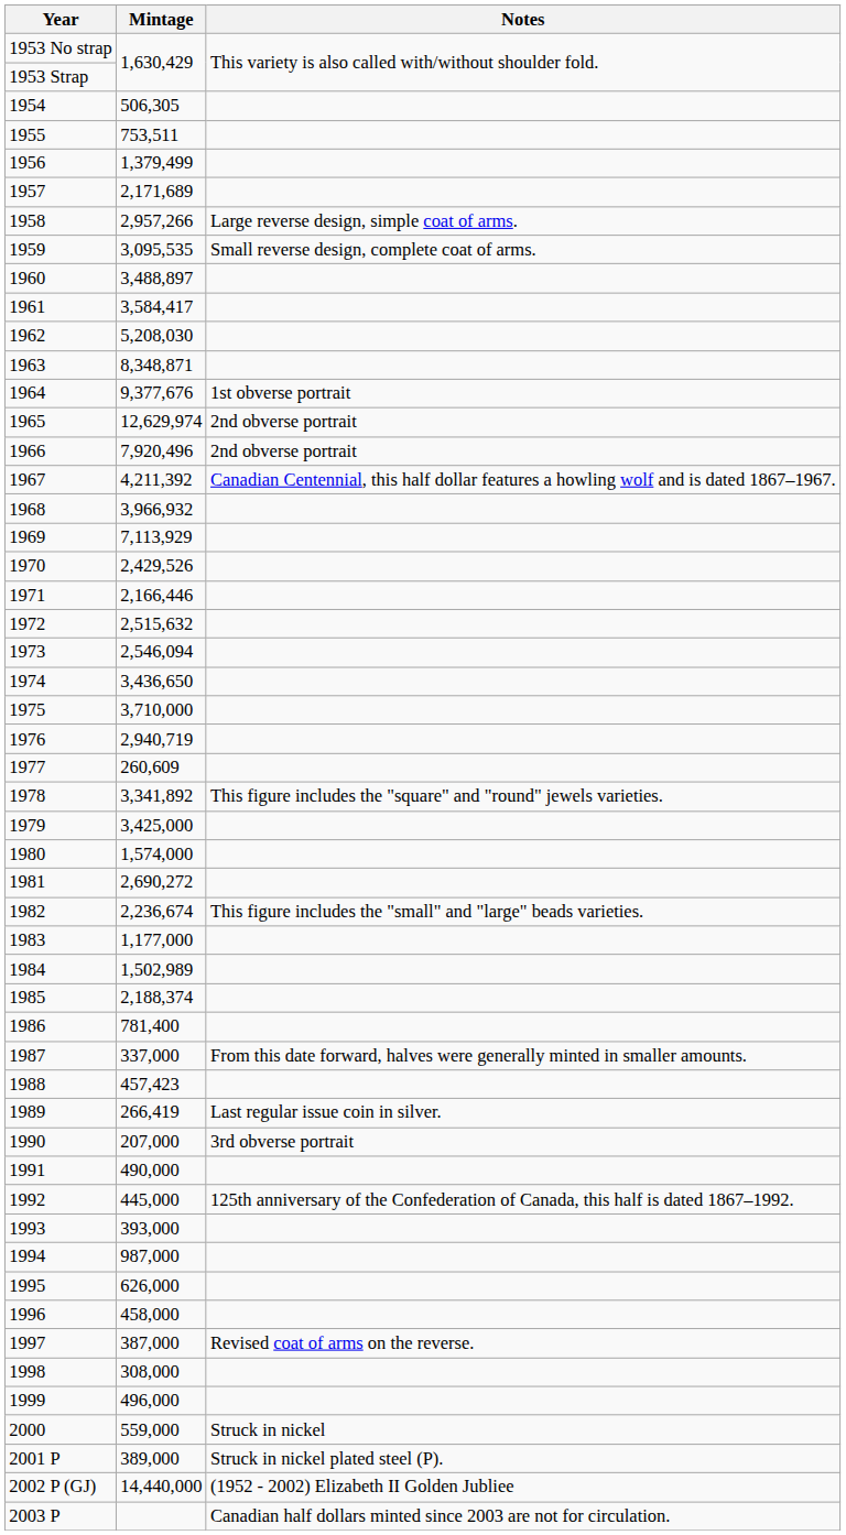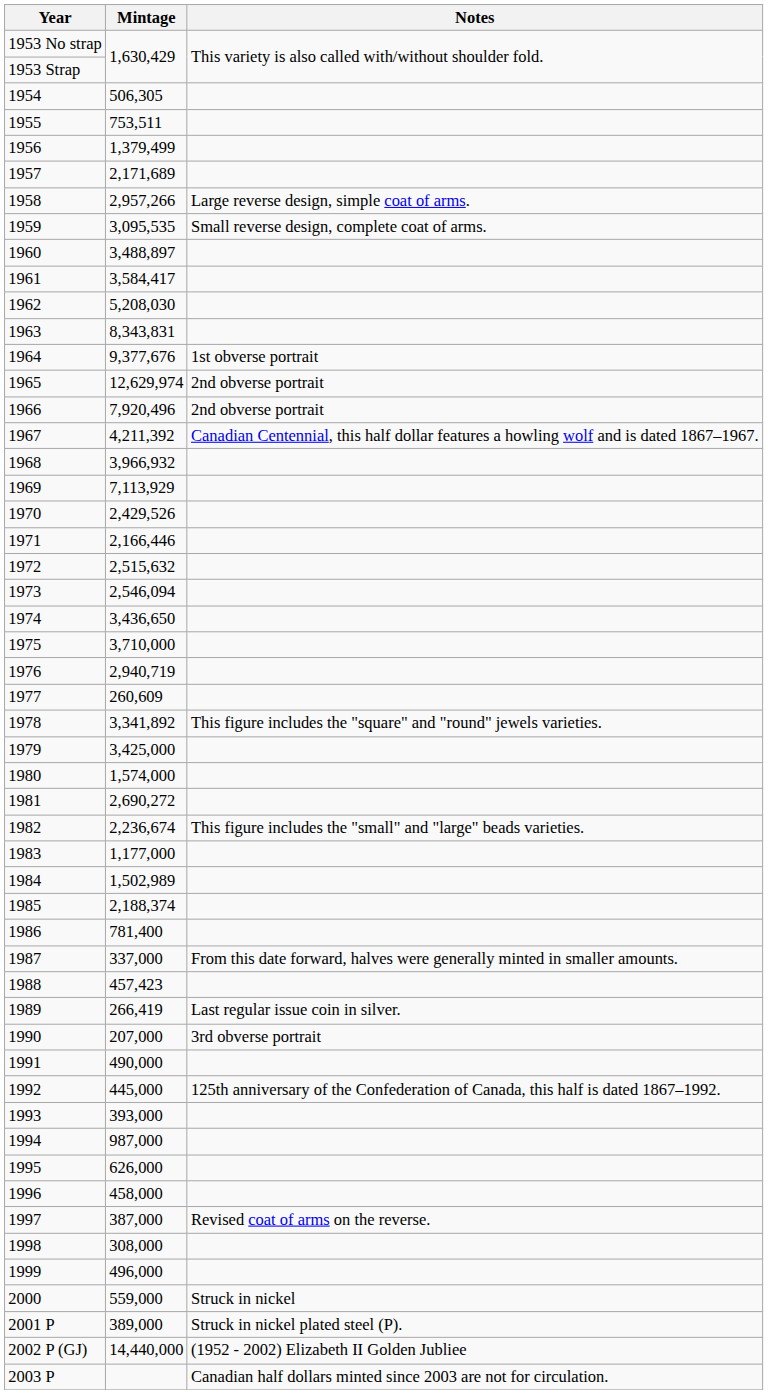1963 | Mintage: 8,348,871 -> 8,343,831
